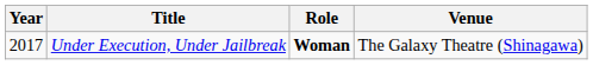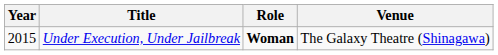Under Execution, Under Jailbreak | Year: 2017 -> 2015
